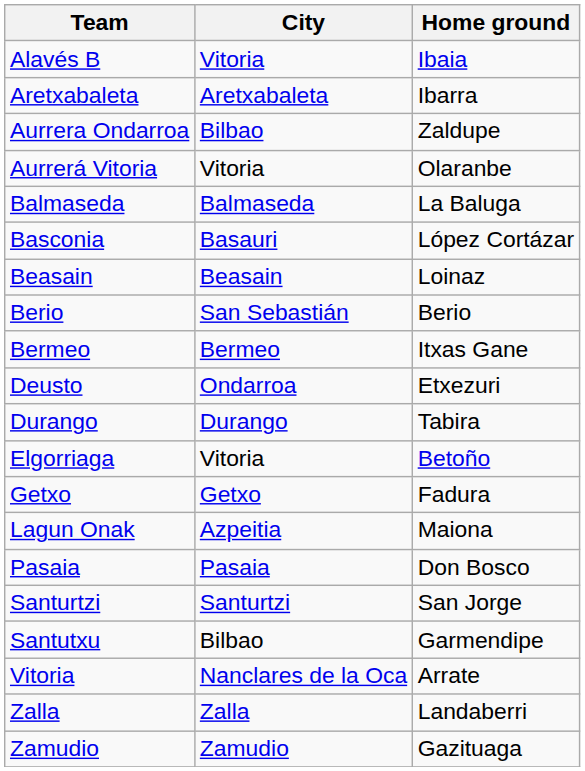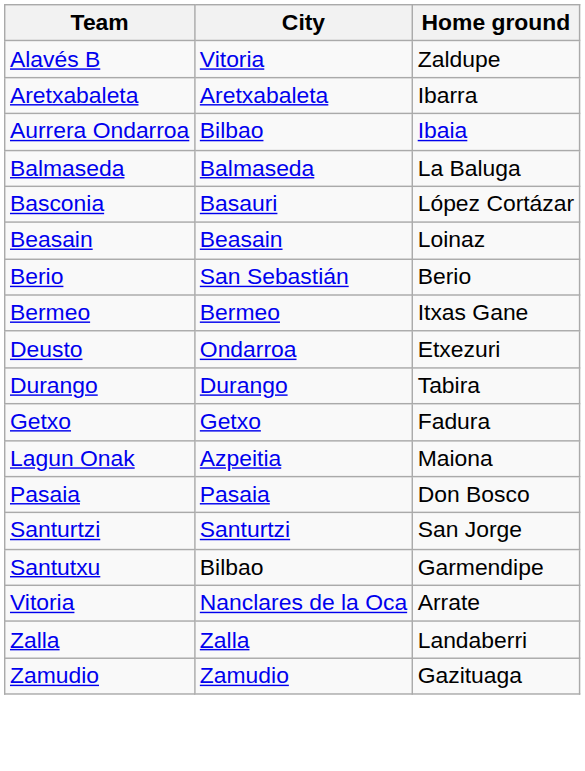Alavés B | Home ground: Ibaia -> Zaldupe
Aurrera Ondarroa | Home ground: Zaldupe -> Ibaia
- row: Aurrerá Vitoria | Vitoria | Olaranbe
- row: Elgorriaga | Vitoria | Betoño
